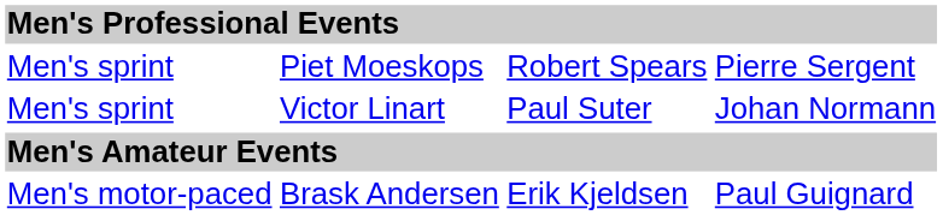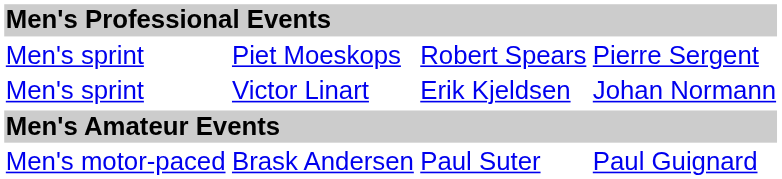Victor Linart | column 3: Paul Suter -> Erik Kjeldsen
Brask Andersen | column 3: Erik Kjeldsen -> Paul Suter
